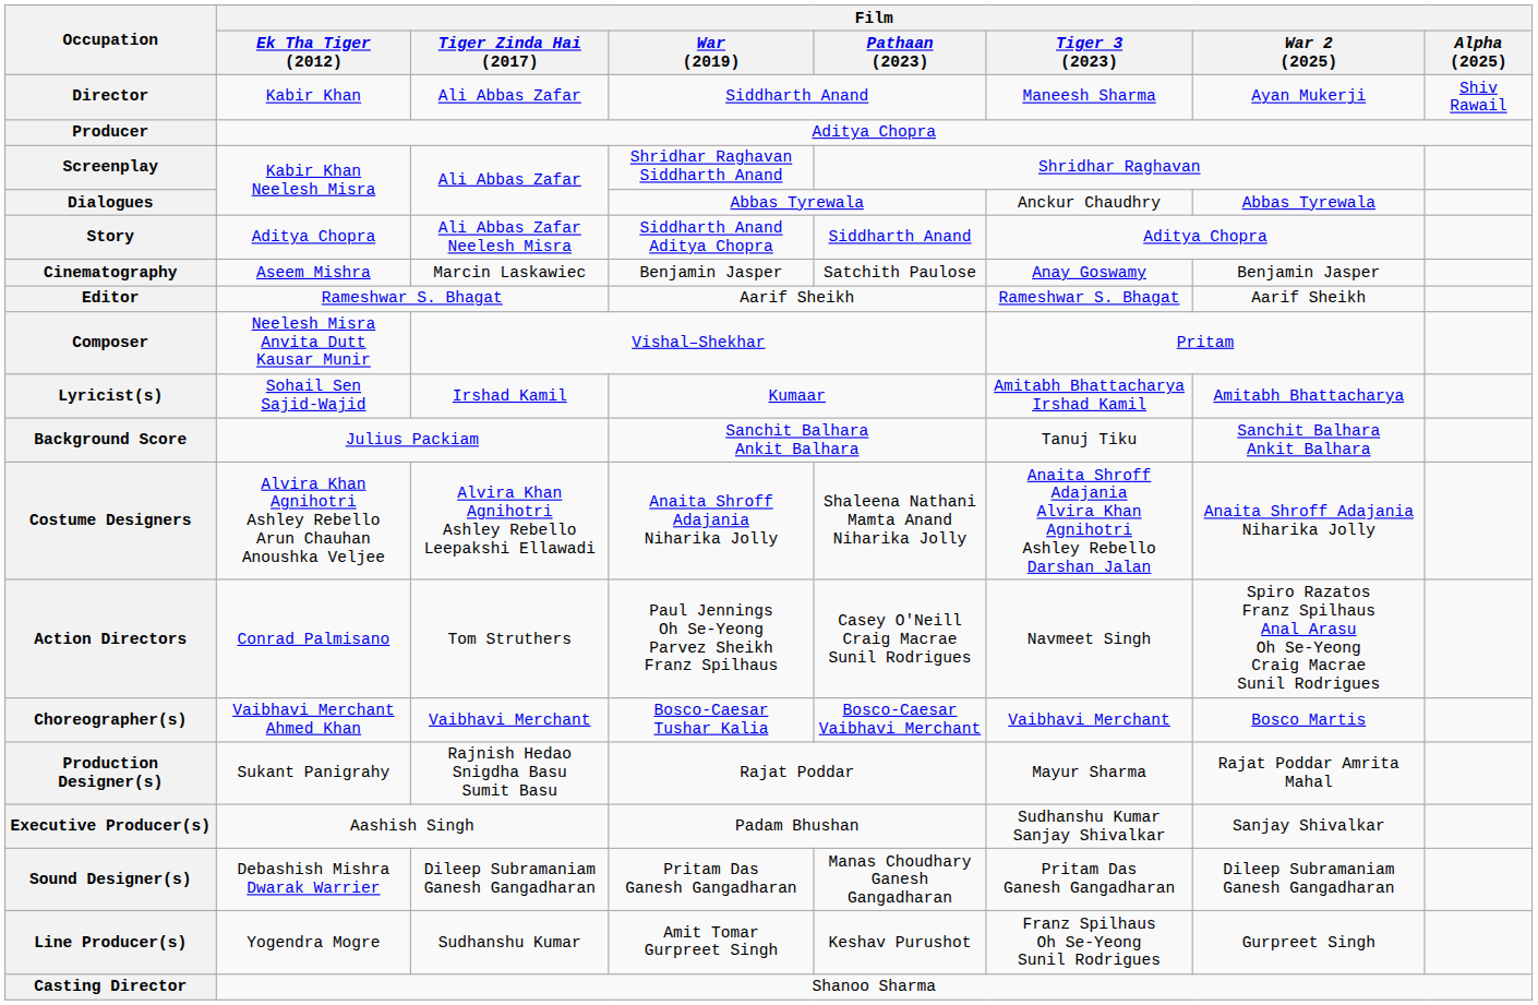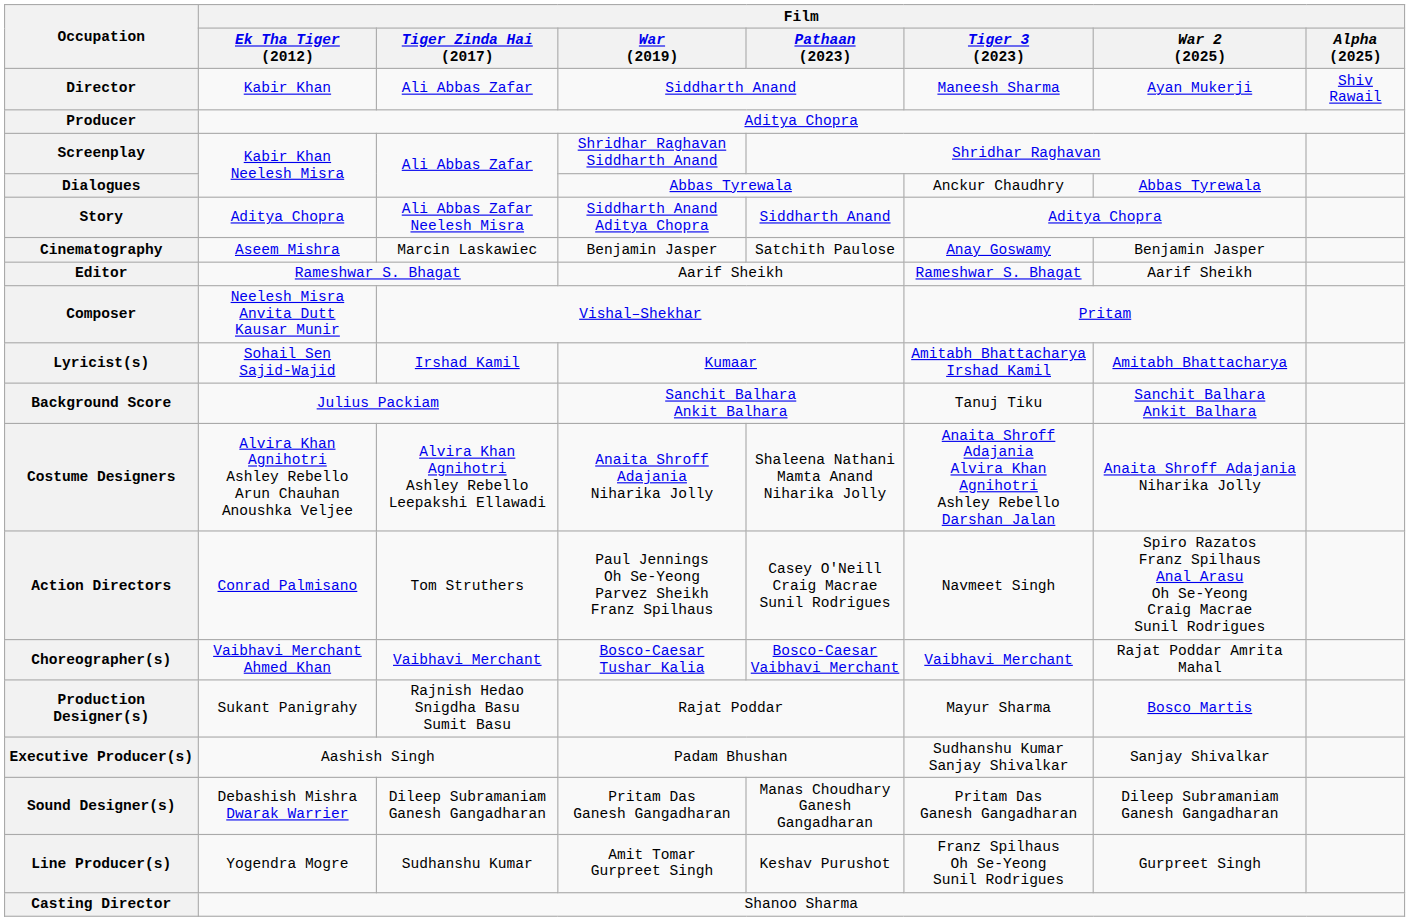Choreographer(s) | Film / War 2 (2025): Bosco Martis -> Rajat Poddar Amrita Mahal
Production Designer(s) | Film / War 2 (2025): Rajat Poddar Amrita Mahal -> Bosco Martis
